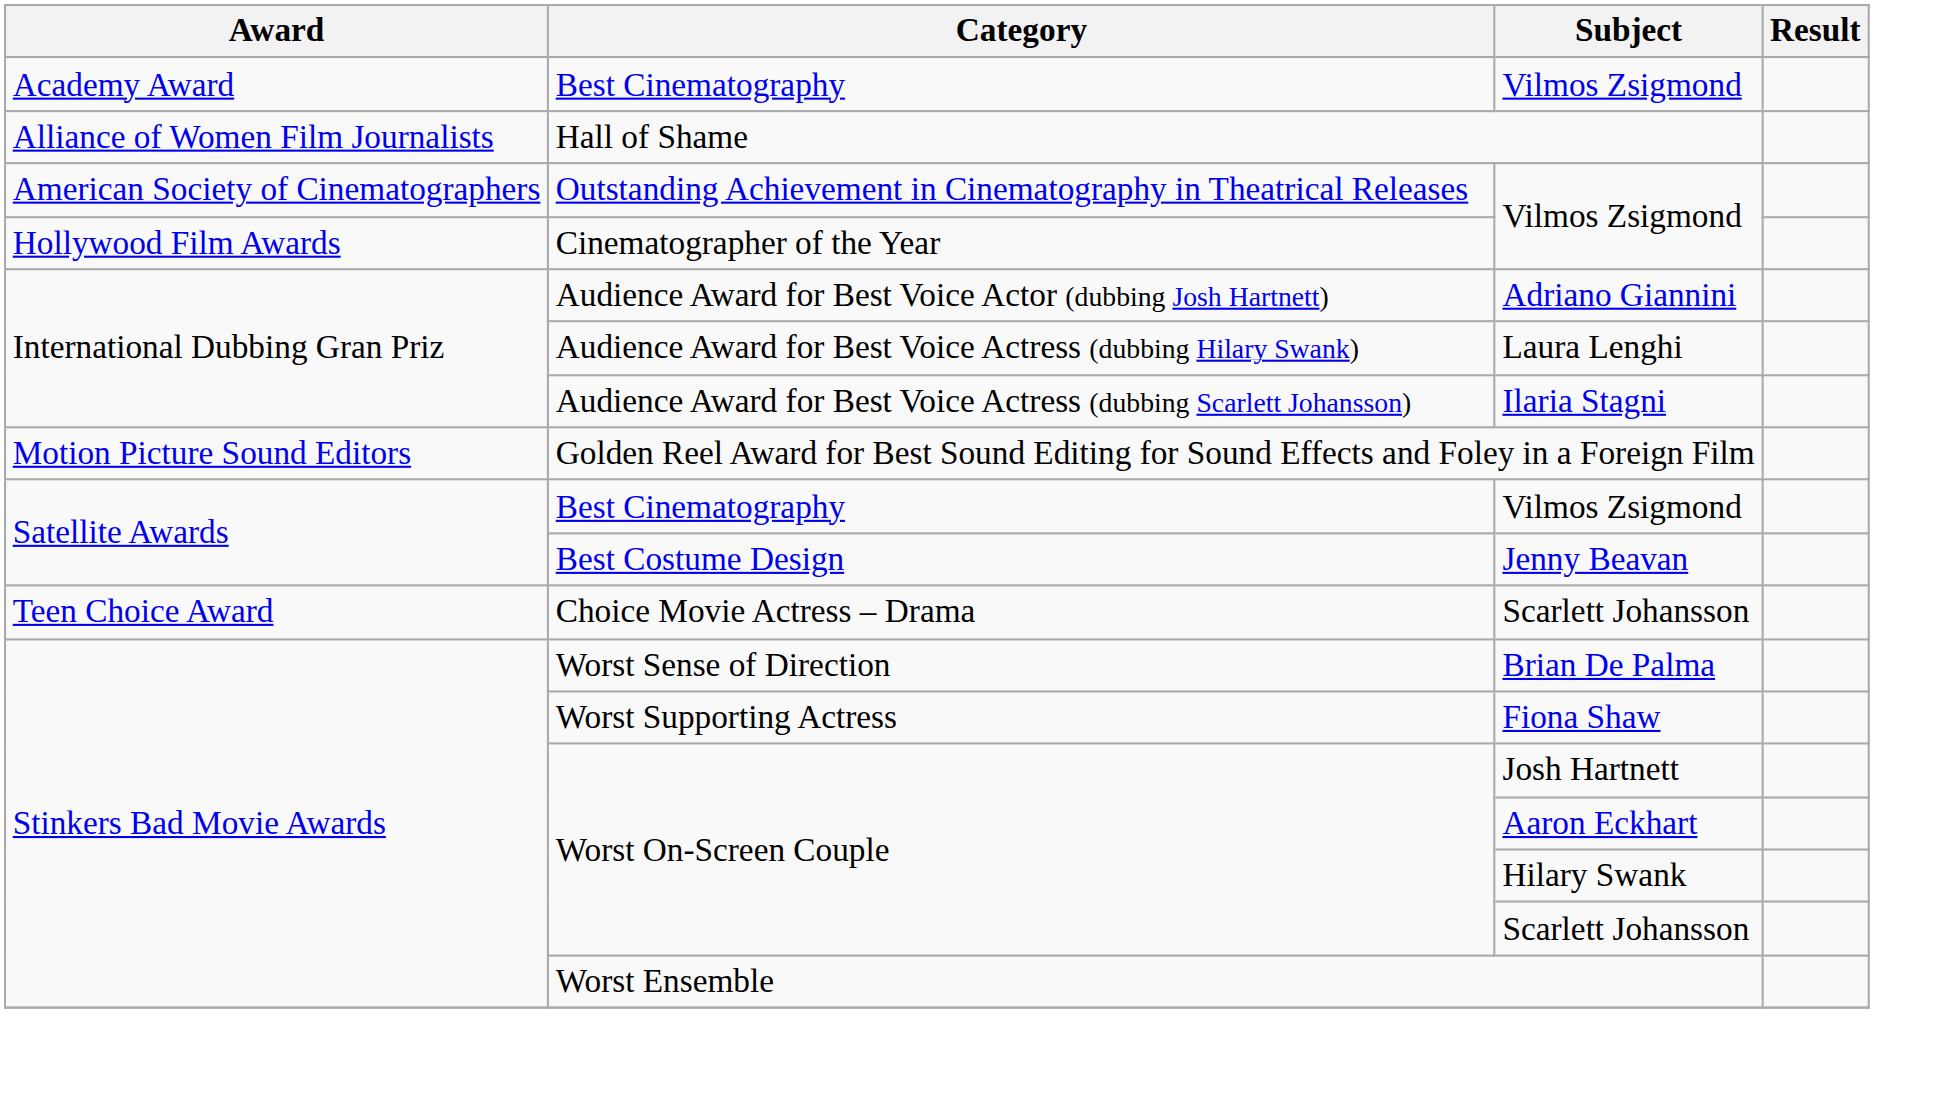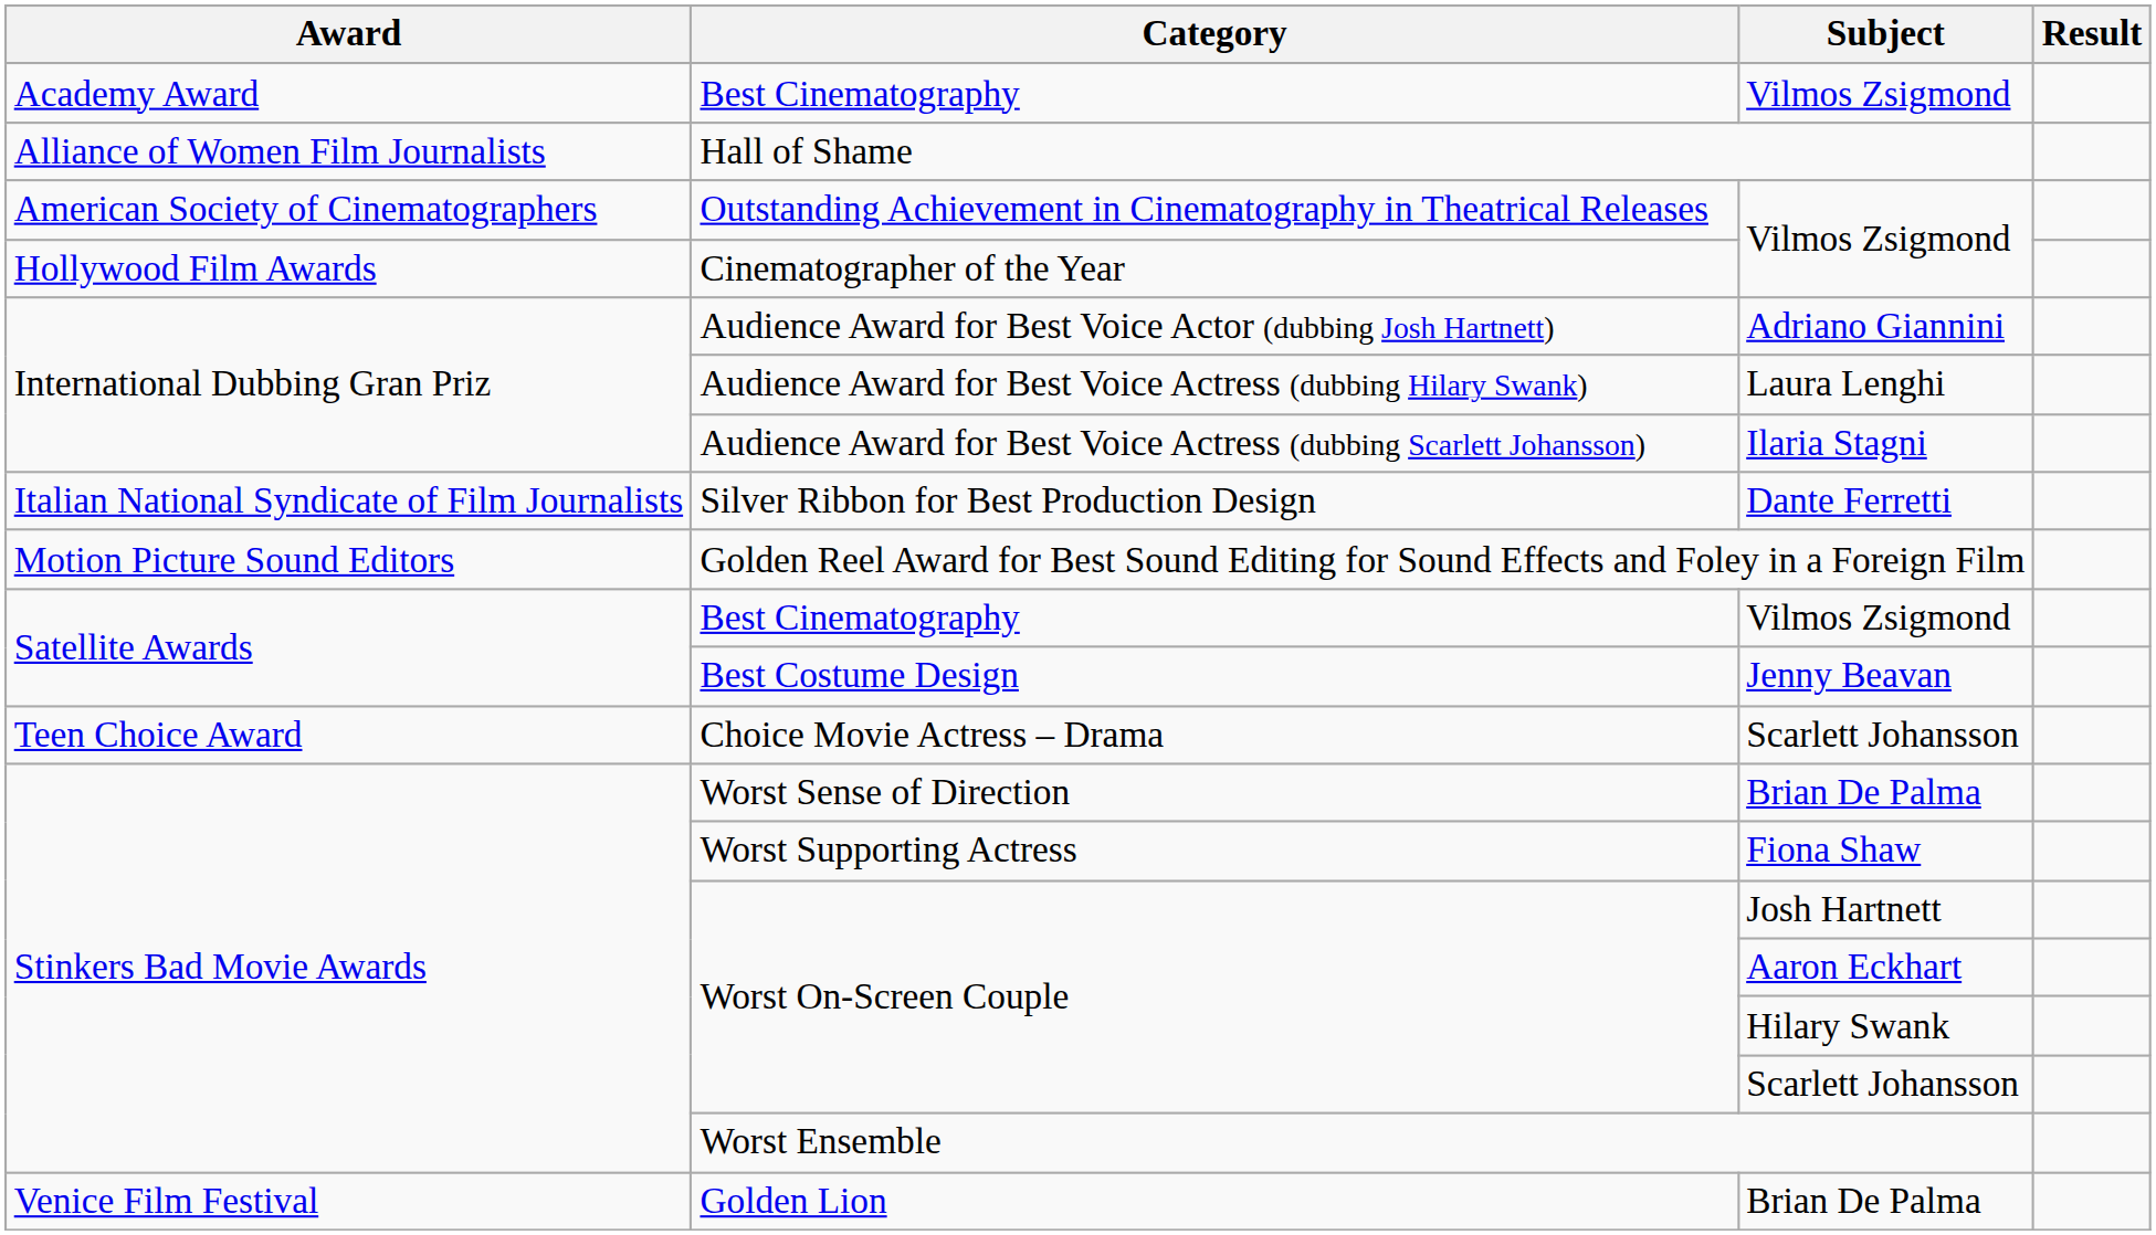+ row: Italian National Syndicate of Film Journalists | Silver Ribbon for Best Production Design | Dante Ferretti
+ row: Venice Film Festival | Golden Lion | Brian De Palma
